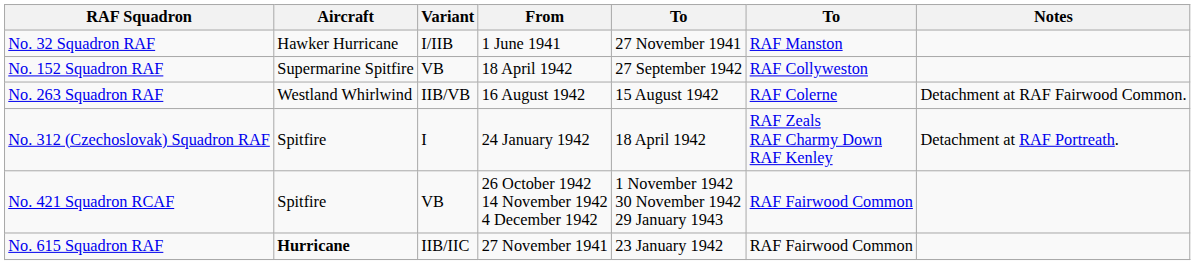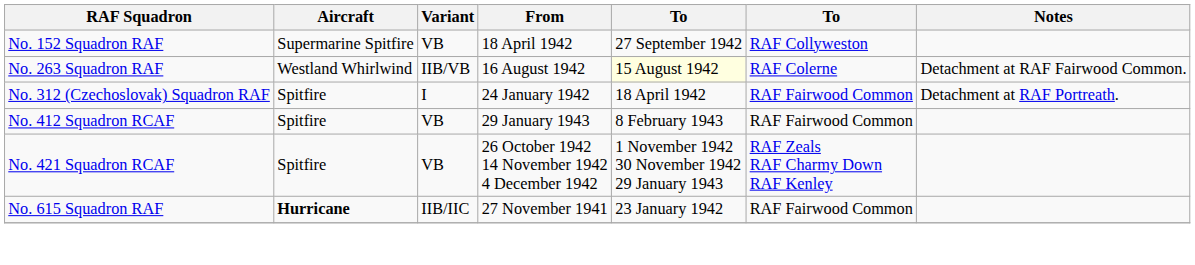- row: No. 32 Squadron RAF | Hawker Hurricane | I/IIB | 1 June 1941 | 27 November 1941 | RAF Manston
No. 263 Squadron RAF | column 5: no background -> lightyellow background
No. 312 (Czechoslovak) Squadron RAF | column 6: RAF Zeals RAF Charmy Down RAF Kenley -> RAF Fairwood Common
+ row: No. 412 Squadron RCAF | Spitfire | VB | 29 January 1943 | 8 February 1943 | RAF Fairwood Common
No. 421 Squadron RCAF | column 6: RAF Fairwood Common -> RAF Zeals RAF Charmy Down RAF Kenley
